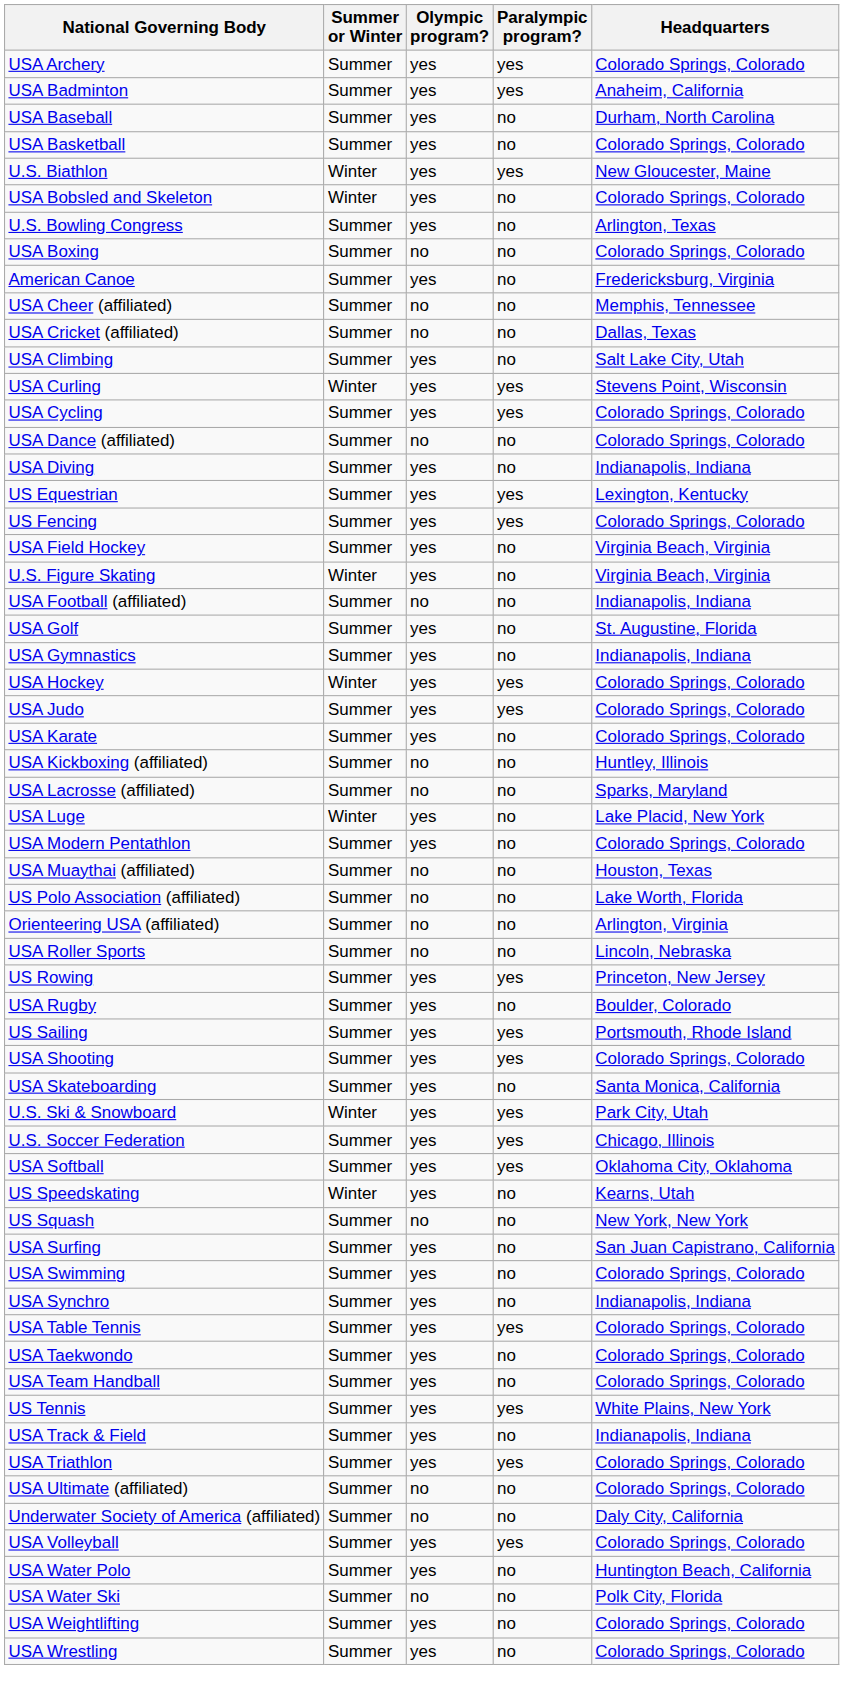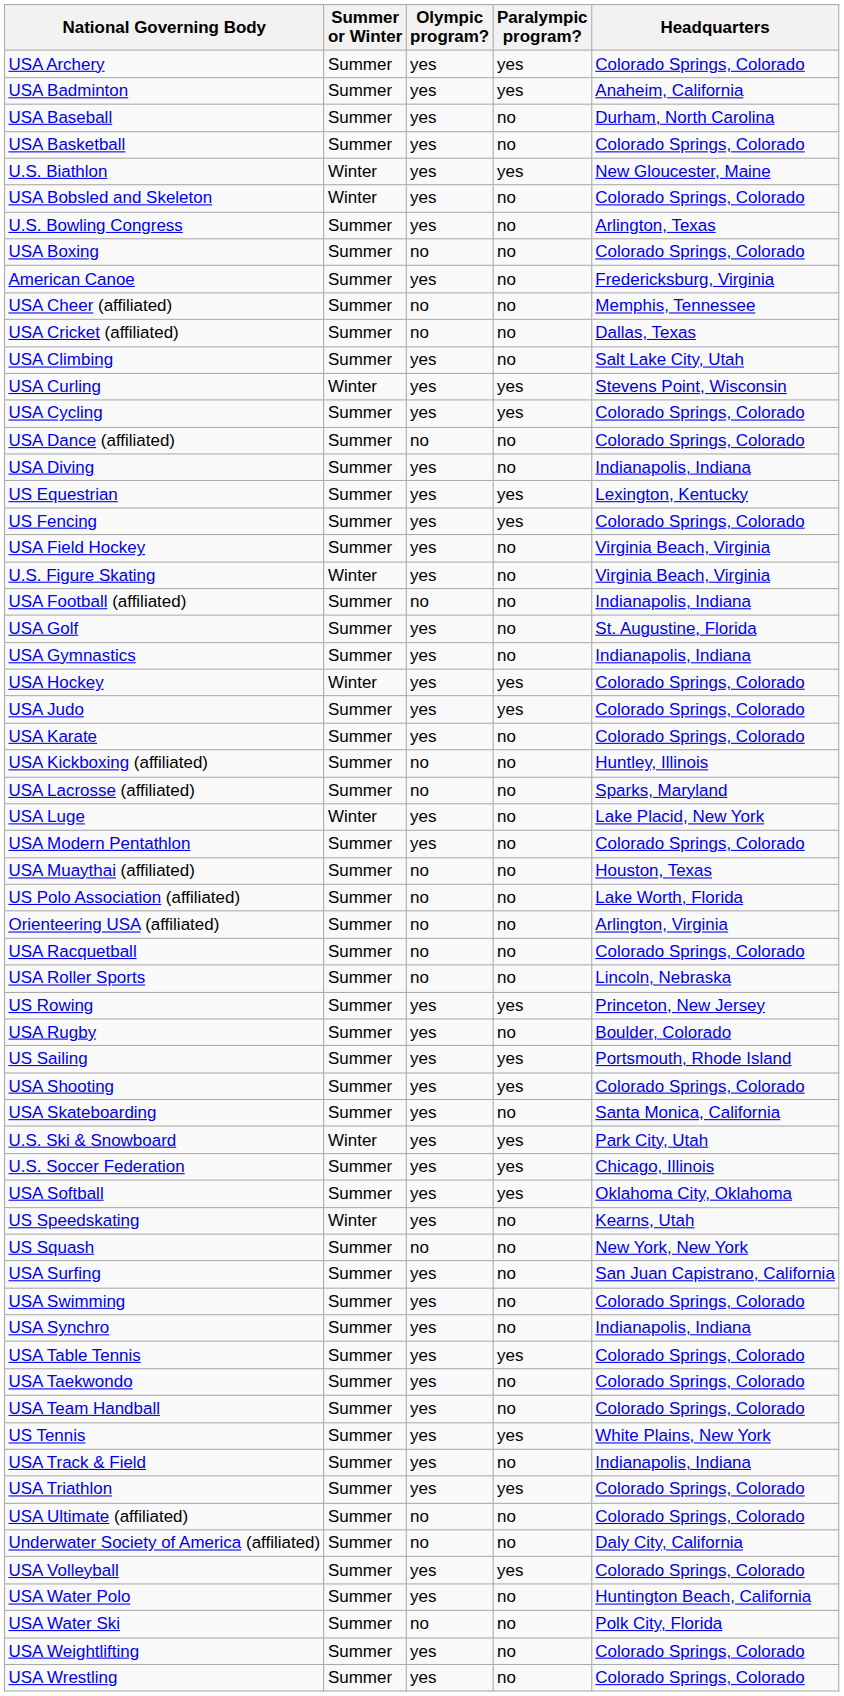+ row: USA Racquetball | Summer | no | no | Colorado Springs, Colorado
